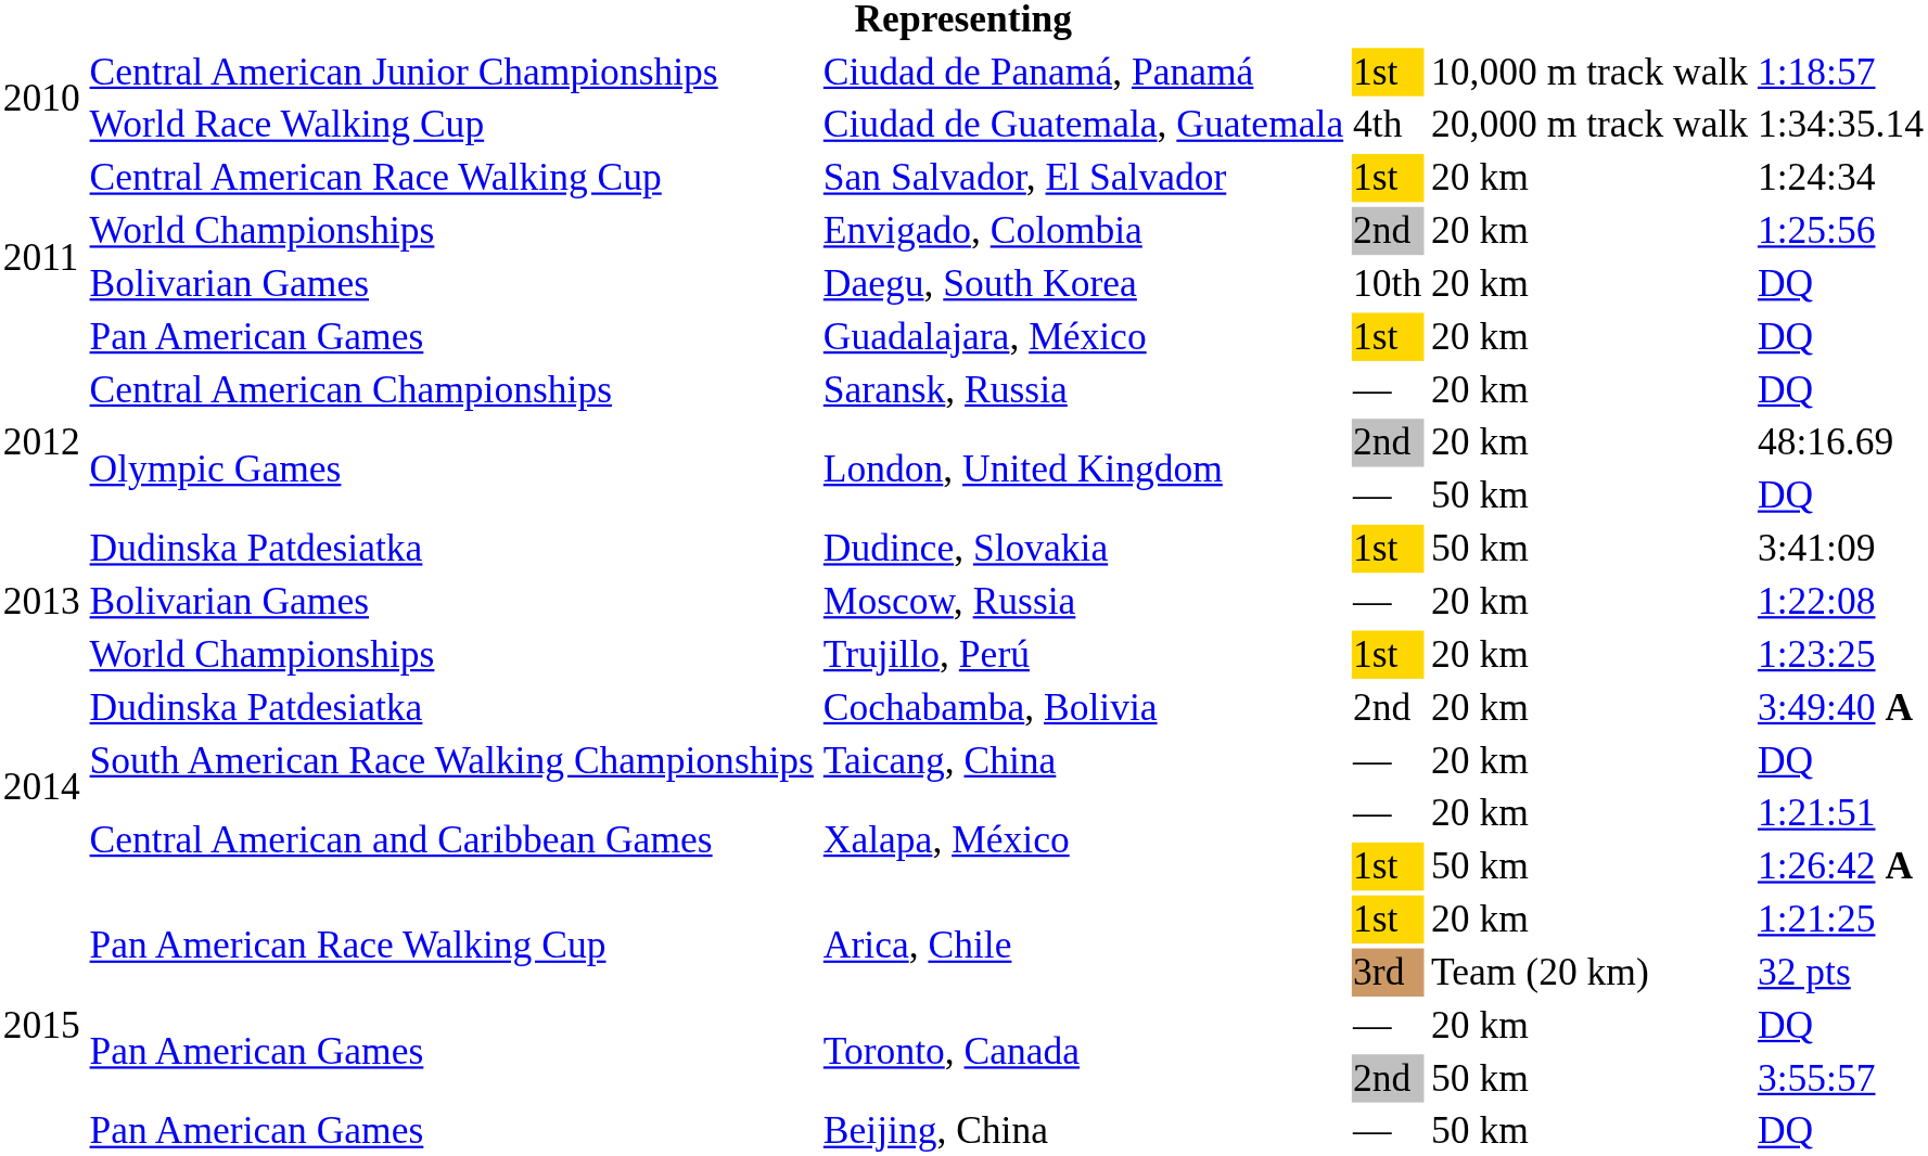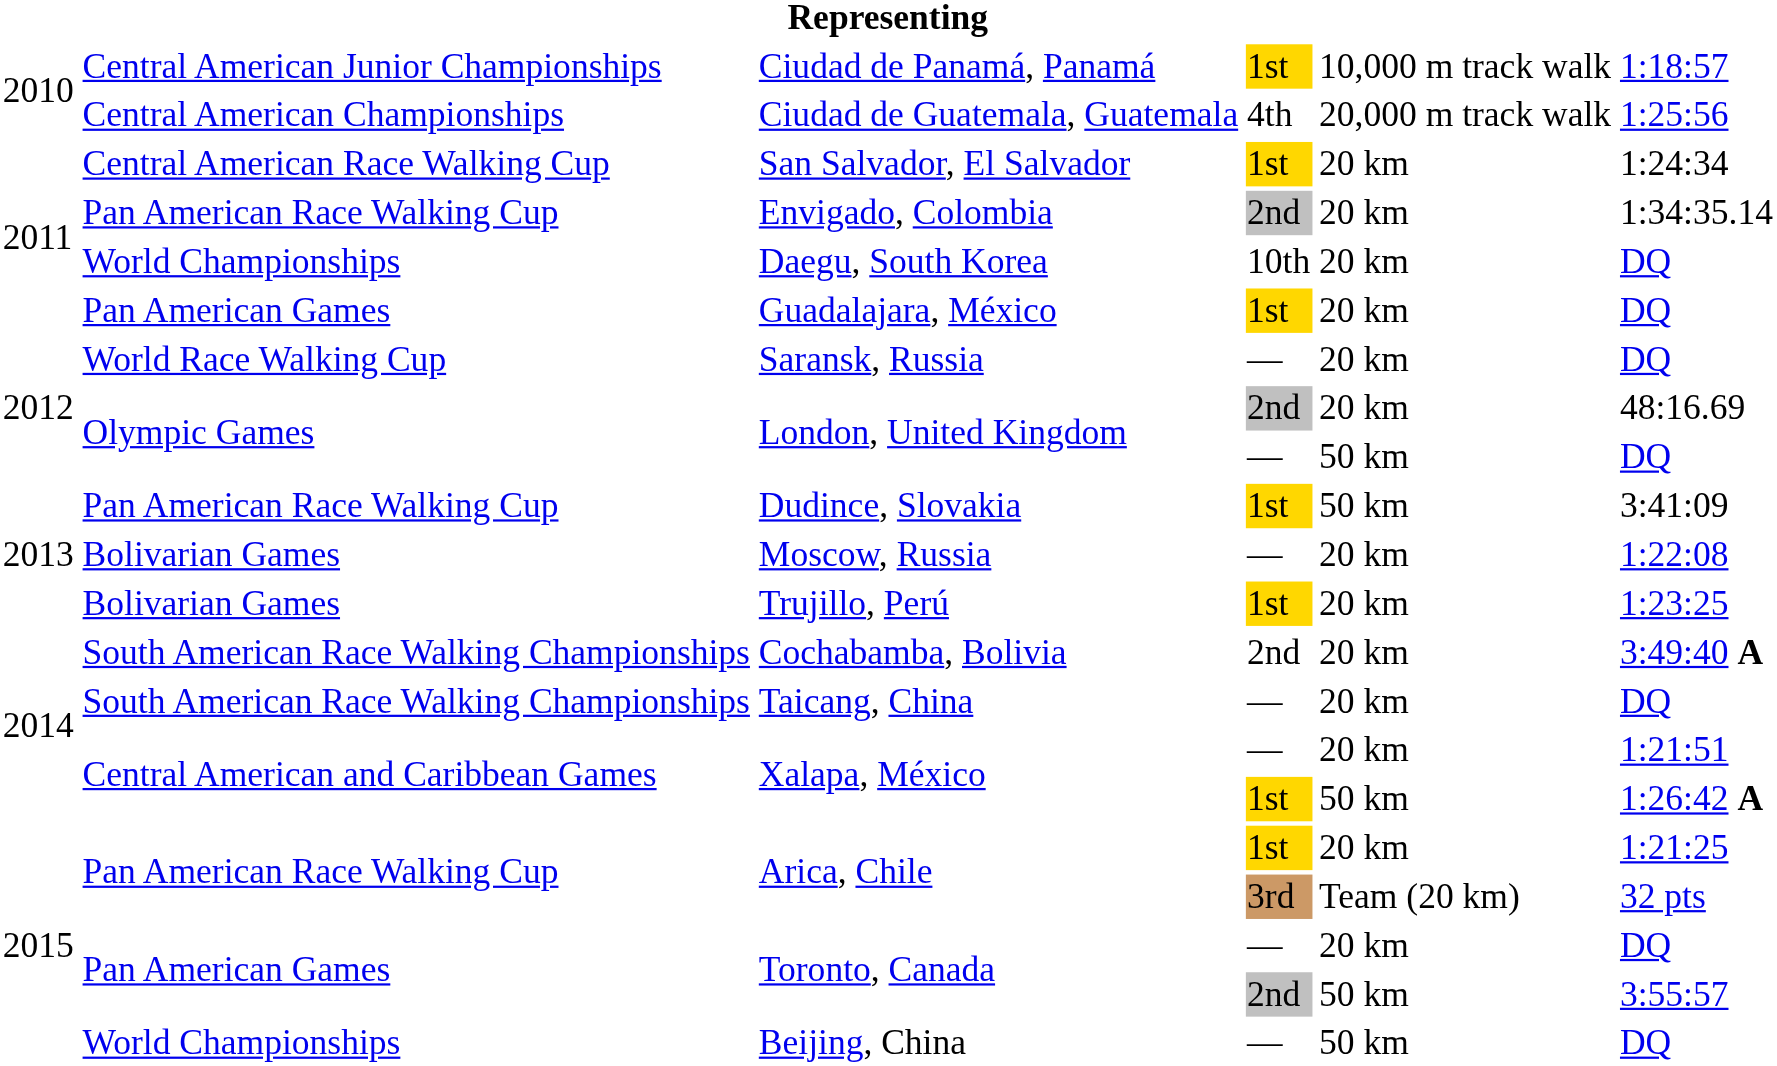Ciudad de Guatemala, Guatemala | column 2: World Race Walking Cup -> Central American Championships
Ciudad de Guatemala, Guatemala | column 6: 1:34:35.14 -> 1:25:56
Envigado, Colombia | column 2: World Championships -> Pan American Race Walking Cup
Envigado, Colombia | column 6: 1:25:56 -> 1:34:35.14
Daegu, South Korea | column 2: Bolivarian Games -> World Championships
Saransk, Russia | column 2: Central American Championships -> World Race Walking Cup
Dudince, Slovakia | column 2: Dudinska Patdesiatka -> Pan American Race Walking Cup
Trujillo, Perú | column 2: World Championships -> Bolivarian Games
Cochabamba, Bolivia | column 2: Dudinska Patdesiatka -> South American Race Walking Championships
Beijing, China | column 2: Pan American Games -> World Championships
